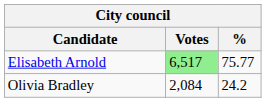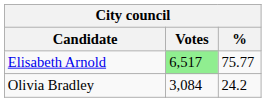Olivia Bradley | Votes: 2,084 -> 3,084
